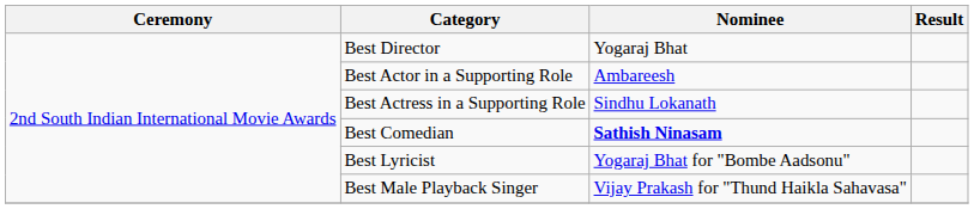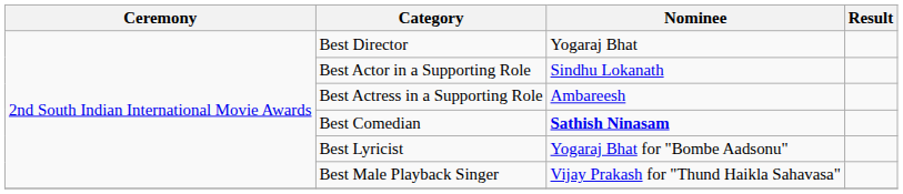Best Actor in a Supporting Role | Nominee: Ambareesh -> Sindhu Lokanath
Best Actress in a Supporting Role | Nominee: Sindhu Lokanath -> Ambareesh
